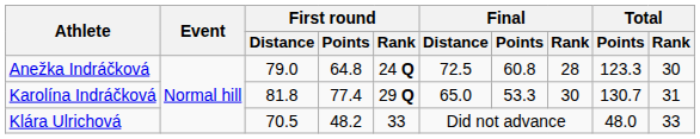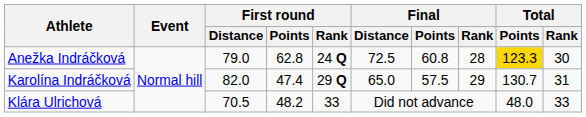Anežka Indráčková | First round / Points: 64.8 -> 62.8
Anežka Indráčková | Total / Points: no background -> gold background
Karolína Indráčková | First round / Distance: 81.8 -> 82.0
Karolína Indráčková | First round / Points: 77.4 -> 47.4
Karolína Indráčková | Final / Points: 53.3 -> 57.5
Karolína Indráčková | Final / Rank: 30 -> 29
